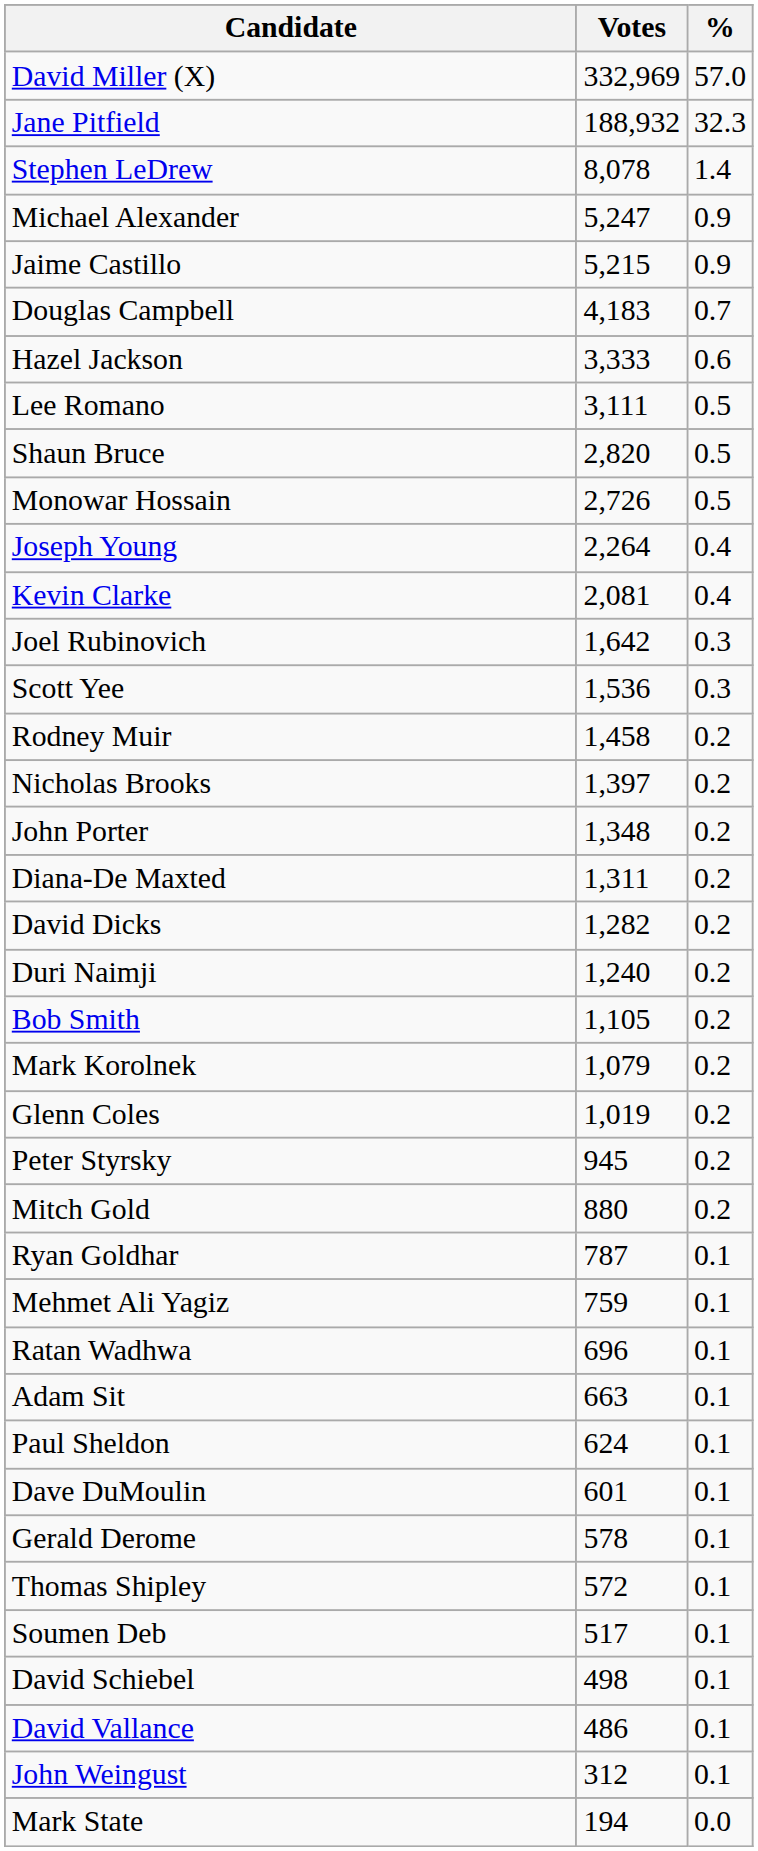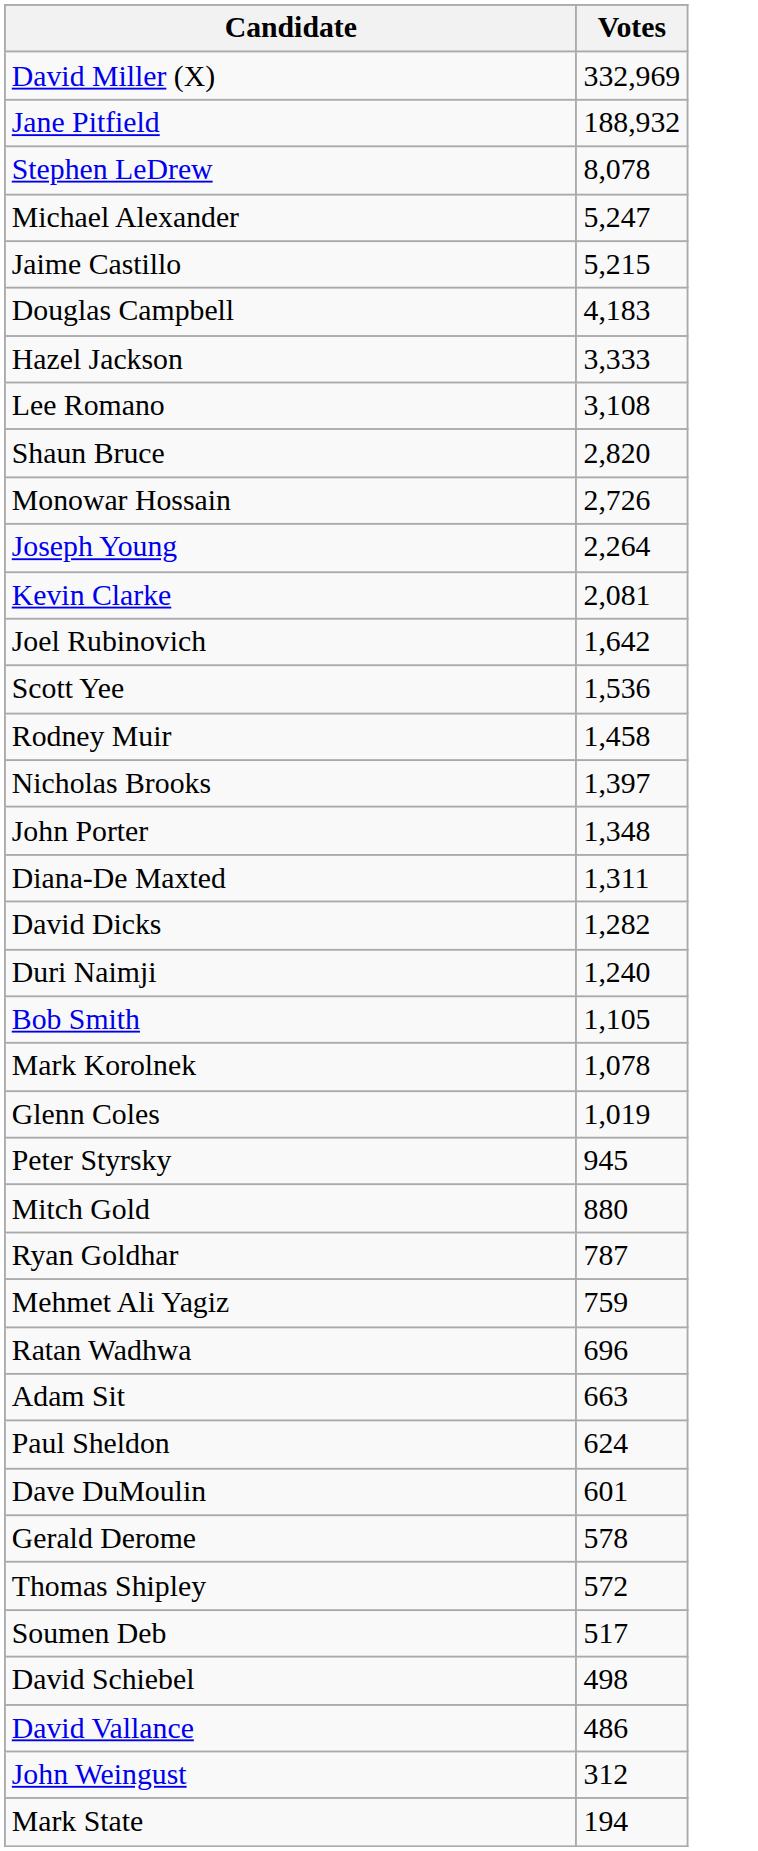- column: % | 57.0 | 32.3 | 1.4 | 0.9 | 0.9 | 0.7 | 0.6 | 0.5 | 0.5 | 0.5 | 0.4 | 0.4 | 0.3 | 0.3 | 0.2 | 0.2 | 0.2 | 0.2 | 0.2 | 0.2 | 0.2 | 0.2 | 0.2 | 0.2 | 0.2 | 0.1 | 0.1 | 0.1 | 0.1 | 0.1 | 0.1 | 0.1 | 0.1 | 0.1 | 0.1 | 0.1 | 0.1 | 0.0
Lee Romano | Votes: 3,111 -> 3,108
Mark Korolnek | Votes: 1,079 -> 1,078
